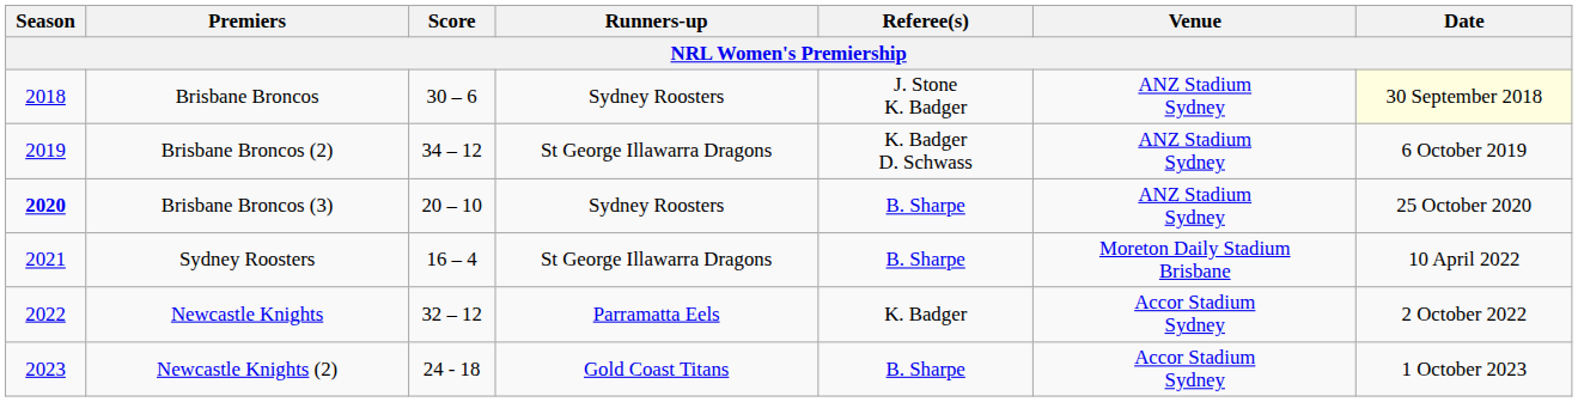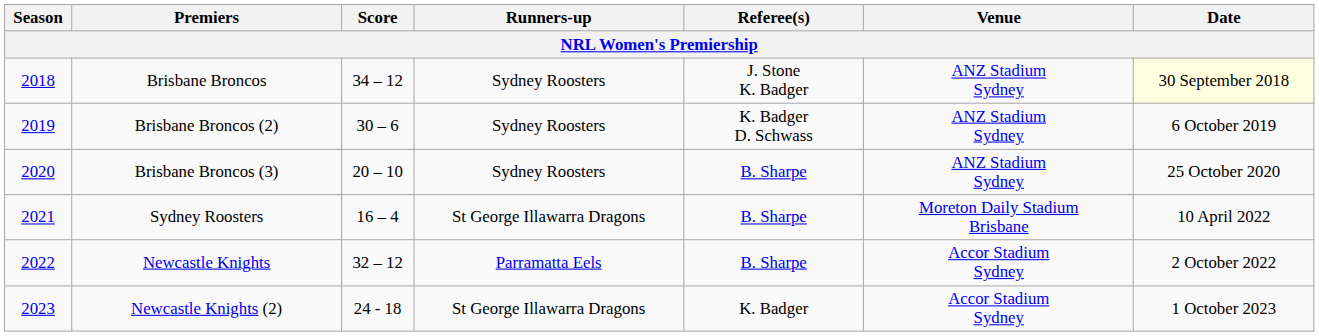Brisbane Broncos | Score: 30 – 6 -> 34 – 12
Brisbane Broncos (2) | Score: 34 – 12 -> 30 – 6
Brisbane Broncos (2) | Runners-up: St George Illawarra Dragons -> Sydney Roosters
Brisbane Broncos (3) | Season: bold -> normal
Newcastle Knights | Referee(s): K. Badger -> B. Sharpe
Newcastle Knights (2) | Runners-up: Gold Coast Titans -> St George Illawarra Dragons
Newcastle Knights (2) | Referee(s): B. Sharpe -> K. Badger
